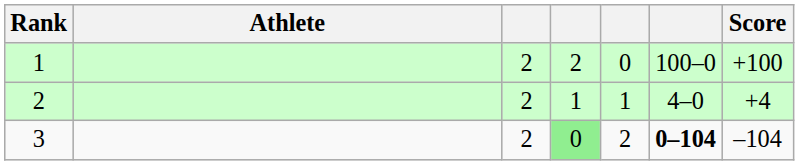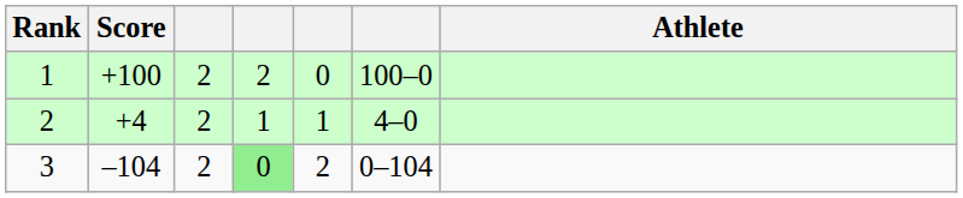columns swapped: Athlete <-> Score
3 | column 6: bold -> normal
